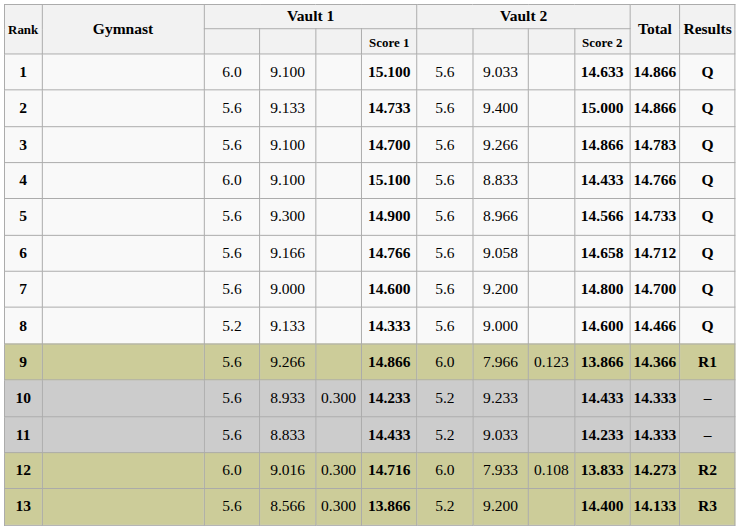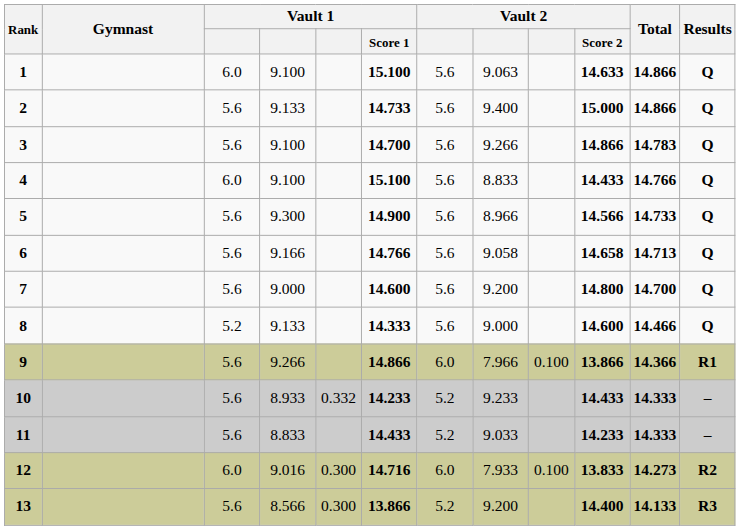1 | column 8: 9.033 -> 9.063
6 | Total: 14.712 -> 14.713
9 | column 9: 0.123 -> 0.100
10 | column 5: 0.300 -> 0.332
12 | column 9: 0.108 -> 0.100
